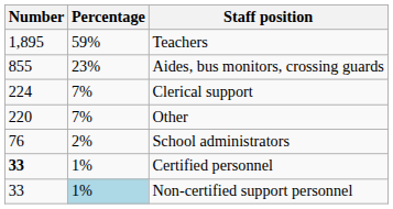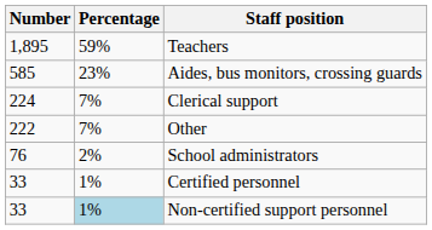Aides, bus monitors, crossing guards | Number: 855 -> 585
Other | Number: 220 -> 222
Certified personnel | Number: bold -> normal
